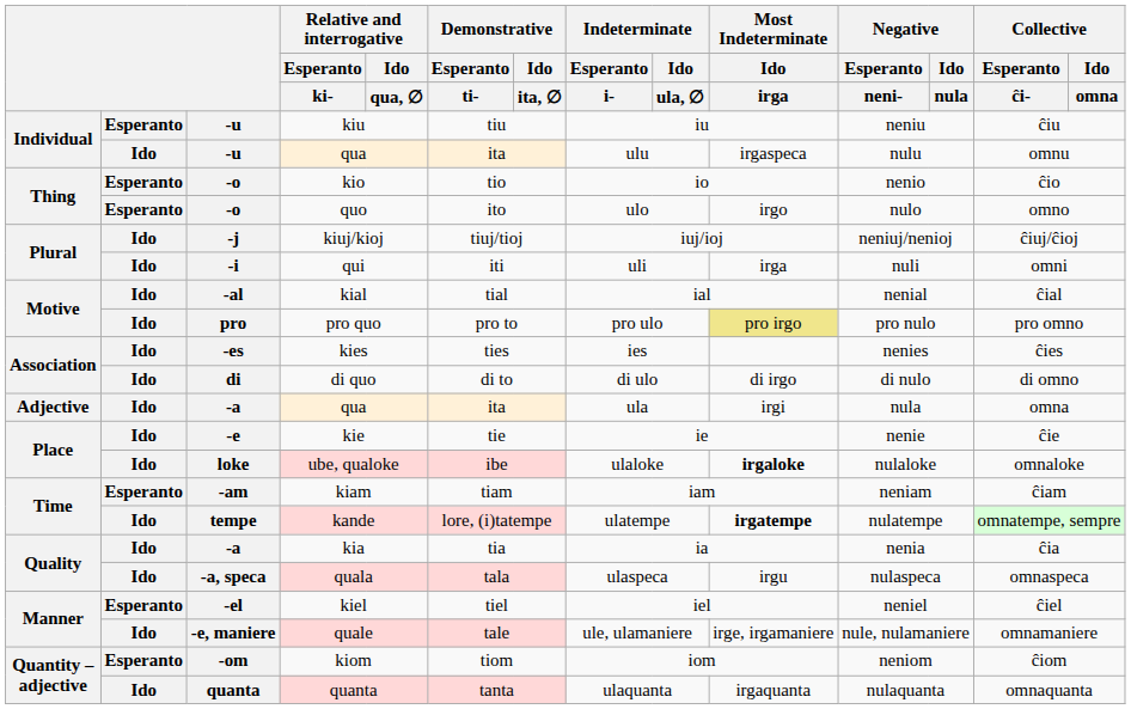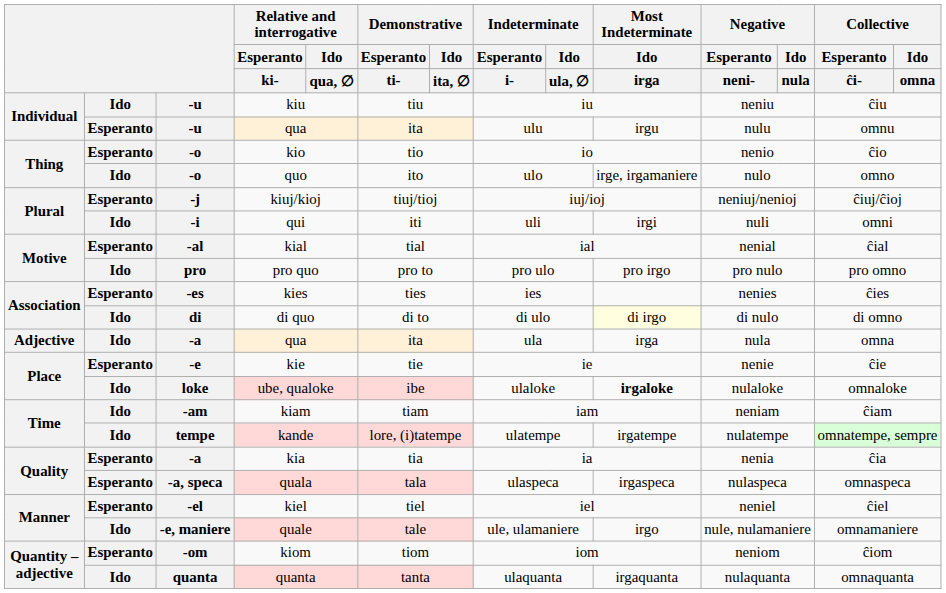kiu | column 2: Esperanto -> Ido
-u / qua | column 2: Ido -> Esperanto
-u / qua | Most Indeterminate / Ido / irga: irgaspeca -> irgu
quo | column 2: Esperanto -> Ido
quo | Most Indeterminate / Ido / irga: irgo -> irge, irgamaniere
kiuj/kioj | column 2: Ido -> Esperanto
qui | Most Indeterminate / Ido / irga: irga -> irgi
kial | column 2: Ido -> Esperanto
pro quo | Most Indeterminate / Ido / irga: khaki background -> no background
kies | column 2: Ido -> Esperanto
di quo | Most Indeterminate / Ido / irga: no background -> lightyellow background
-a / qua | Most Indeterminate / Ido / irga: irgi -> irga
kie | column 2: Ido -> Esperanto
kiam | column 2: Esperanto -> Ido
kande | Most Indeterminate / Ido / irga: bold -> normal
kia | column 2: Ido -> Esperanto
quala | column 2: Ido -> Esperanto
quala | Most Indeterminate / Ido / irga: irgu -> irgaspeca
quale | Most Indeterminate / Ido / irga: irge, irgamaniere -> irgo
